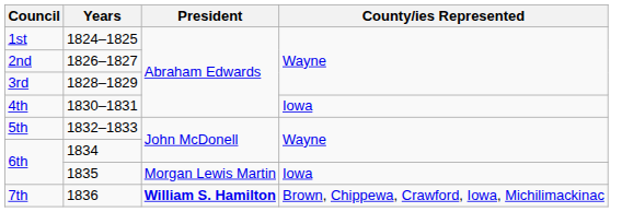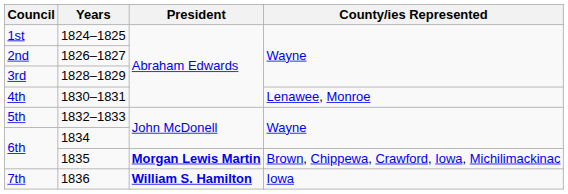1830–1831 | County/ies Represented: Iowa -> Lenawee, Monroe
1835 | President: normal -> bold
1835 | County/ies Represented: Iowa -> Brown, Chippewa, Crawford, Iowa, Michilimackinac
1836 | County/ies Represented: Brown, Chippewa, Crawford, Iowa, Michilimackinac -> Iowa
